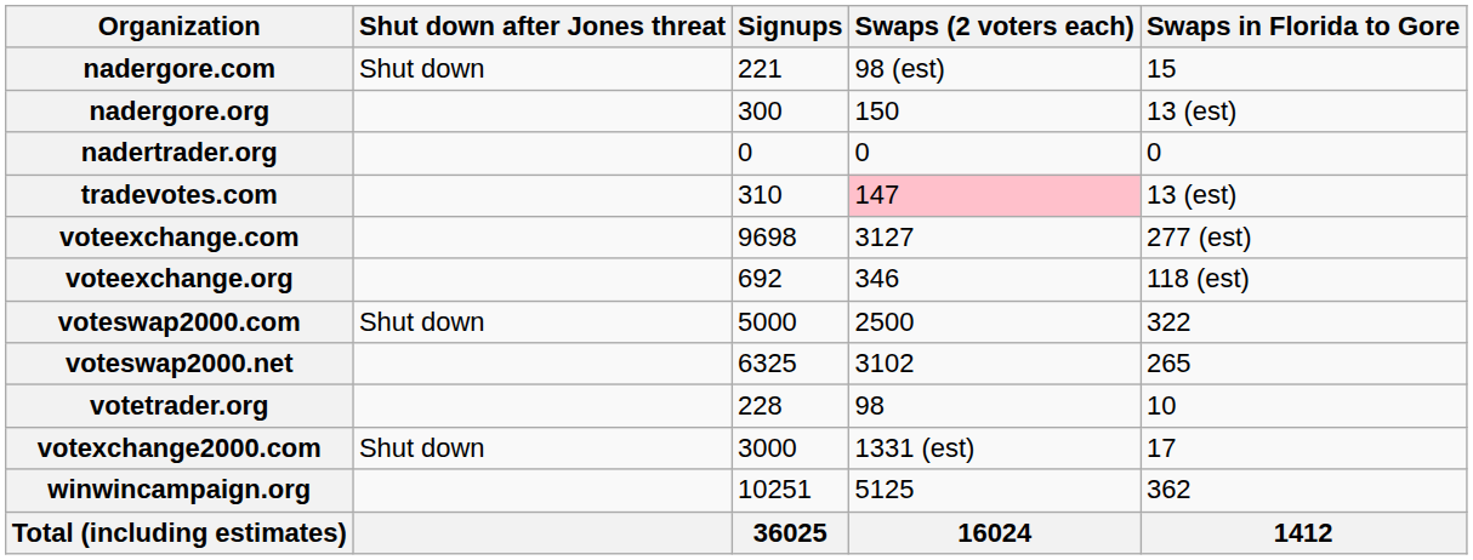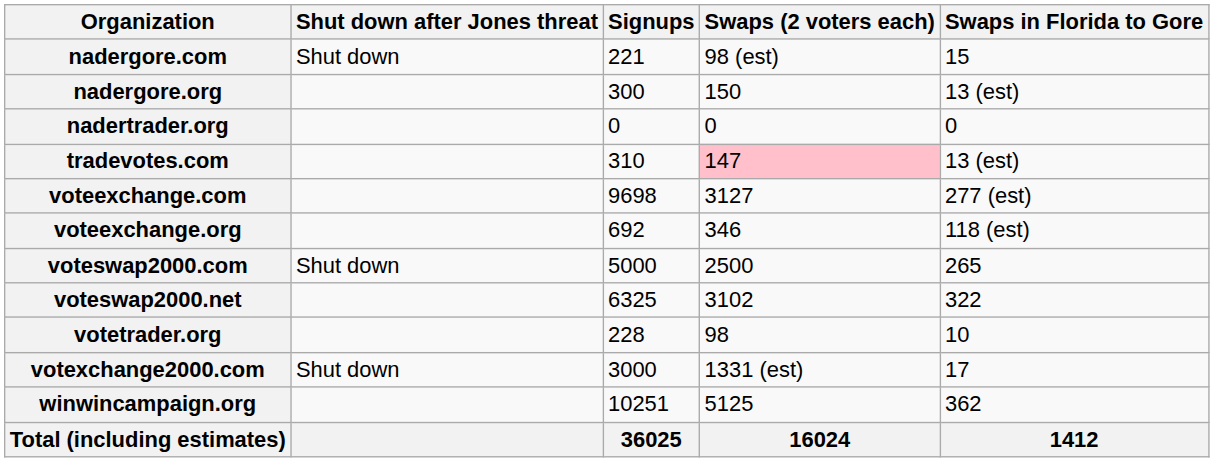voteswap2000.com | Swaps in Florida to Gore: 322 -> 265
voteswap2000.net | Swaps in Florida to Gore: 265 -> 322
